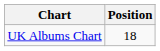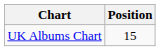UK Albums Chart | Position: 18 -> 15
